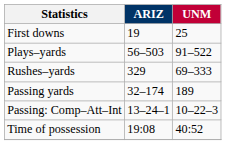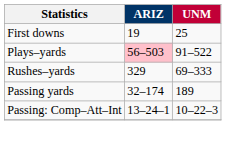Plays–yards | ARIZ: no background -> pink background
- row: Time of possession | 19:08 | 40:52
